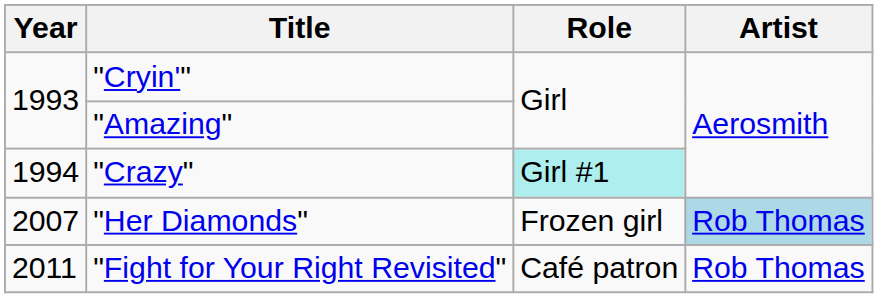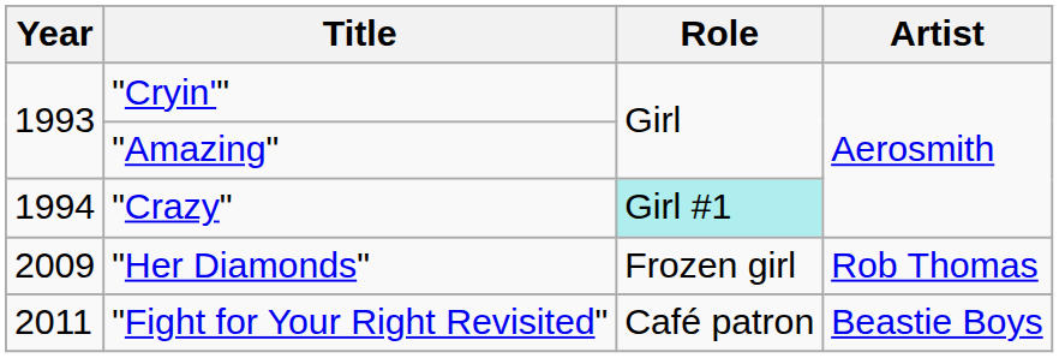"Her Diamonds" | Year: 2007 -> 2009
"Her Diamonds" | Artist: lightblue background -> no background
"Fight for Your Right Revisited" | Artist: Rob Thomas -> Beastie Boys
